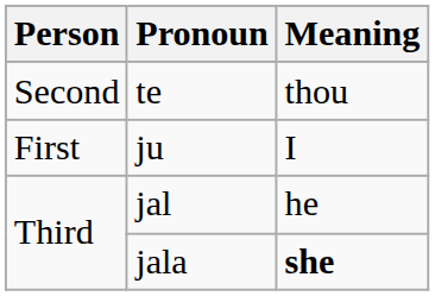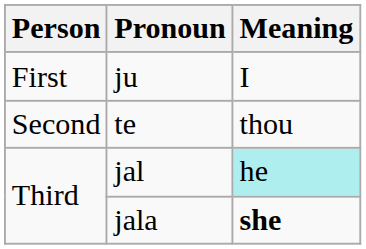rows swapped: ju <-> te
jal | Meaning: no background -> paleturquoise background
